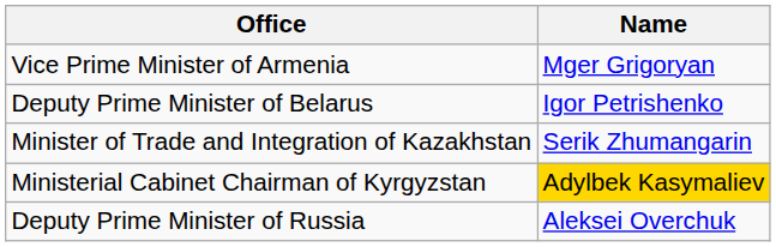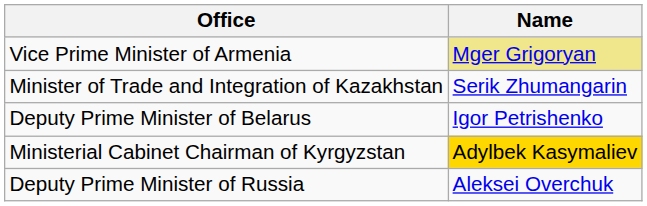Vice Prime Minister of Armenia | Name: no background -> khaki background
rows swapped: Deputy Prime Minister of Belarus <-> Minister of Trade and Integration of Kazakhstan
